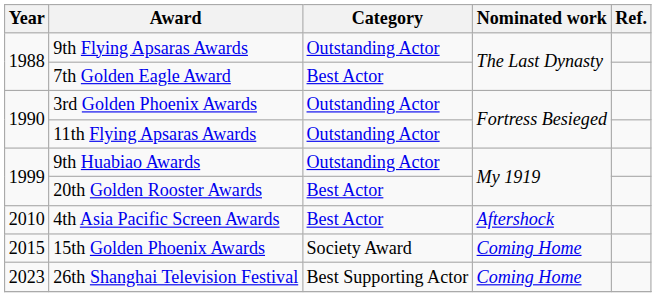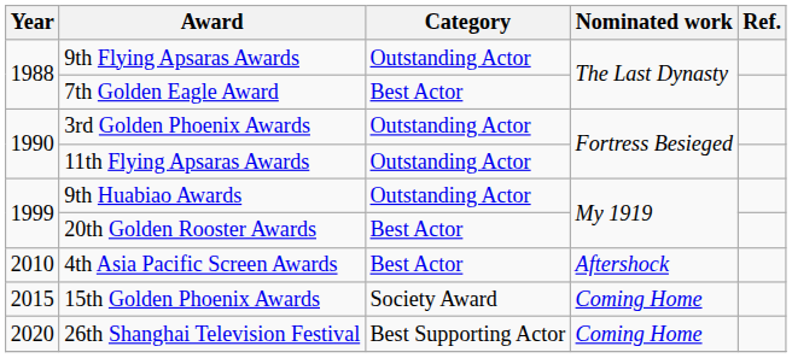26th Shanghai Television Festival | Year: 2023 -> 2020
